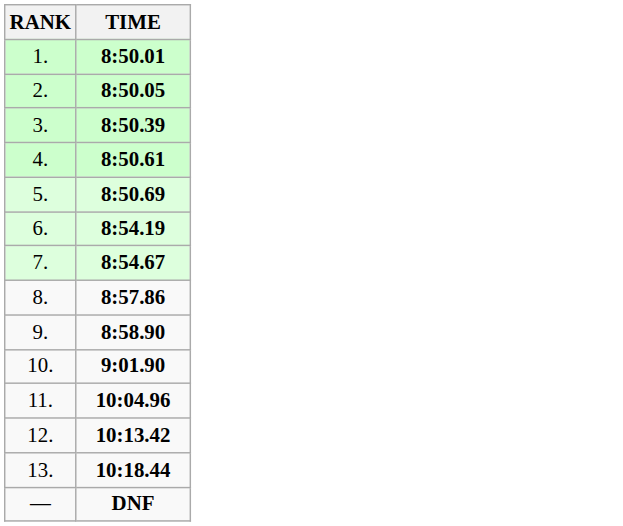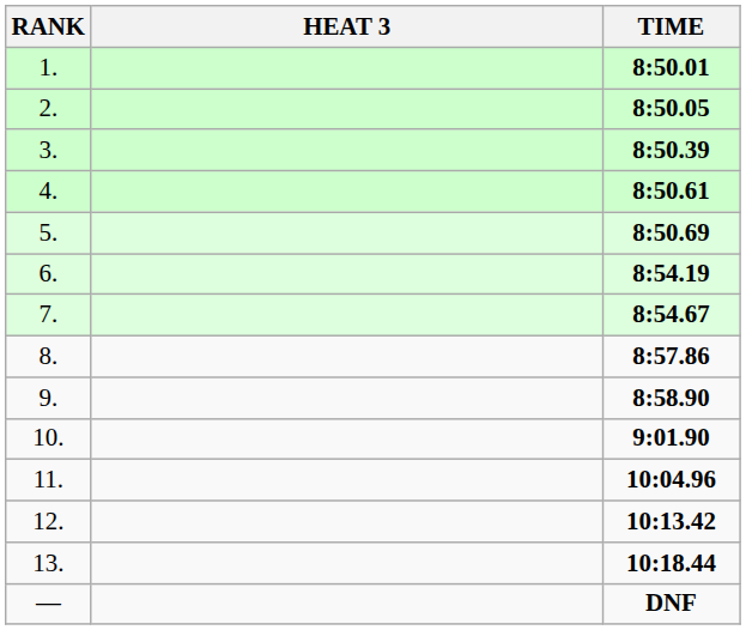+ column: HEAT 3
